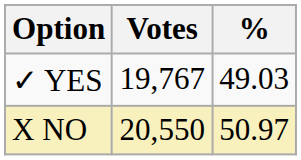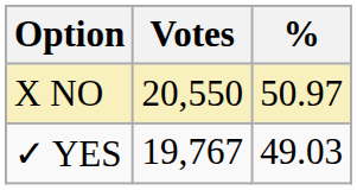rows swapped: X NO <-> ✓ YES
